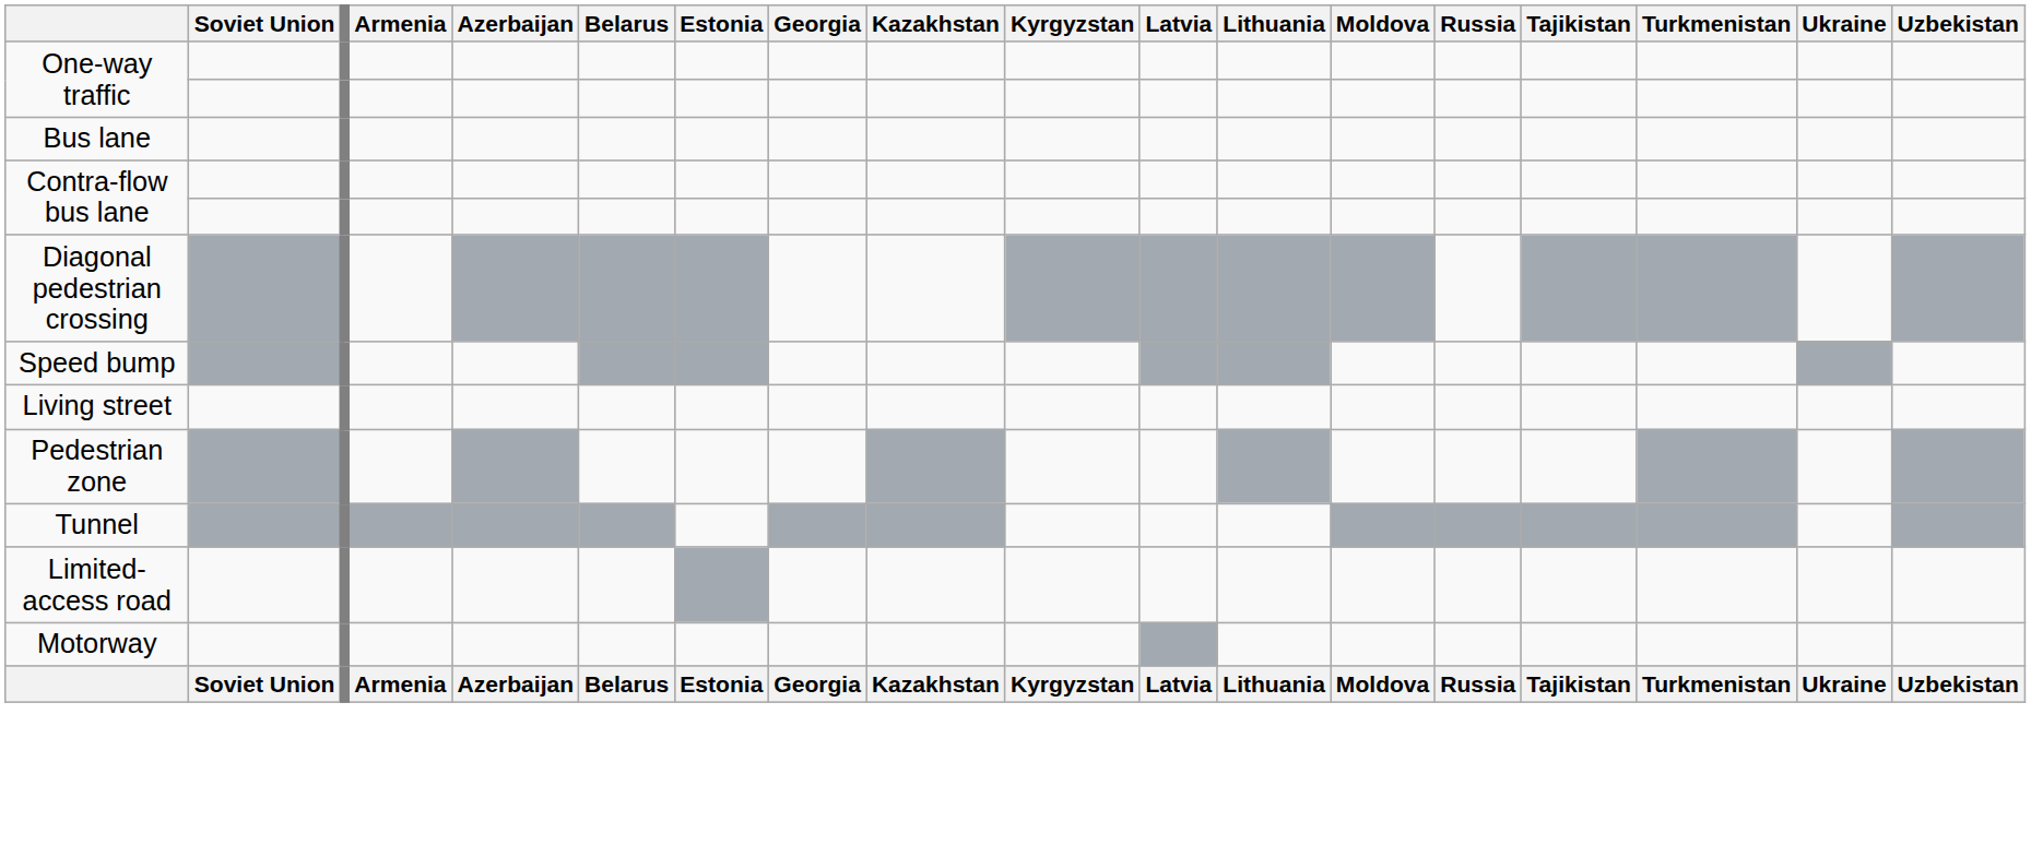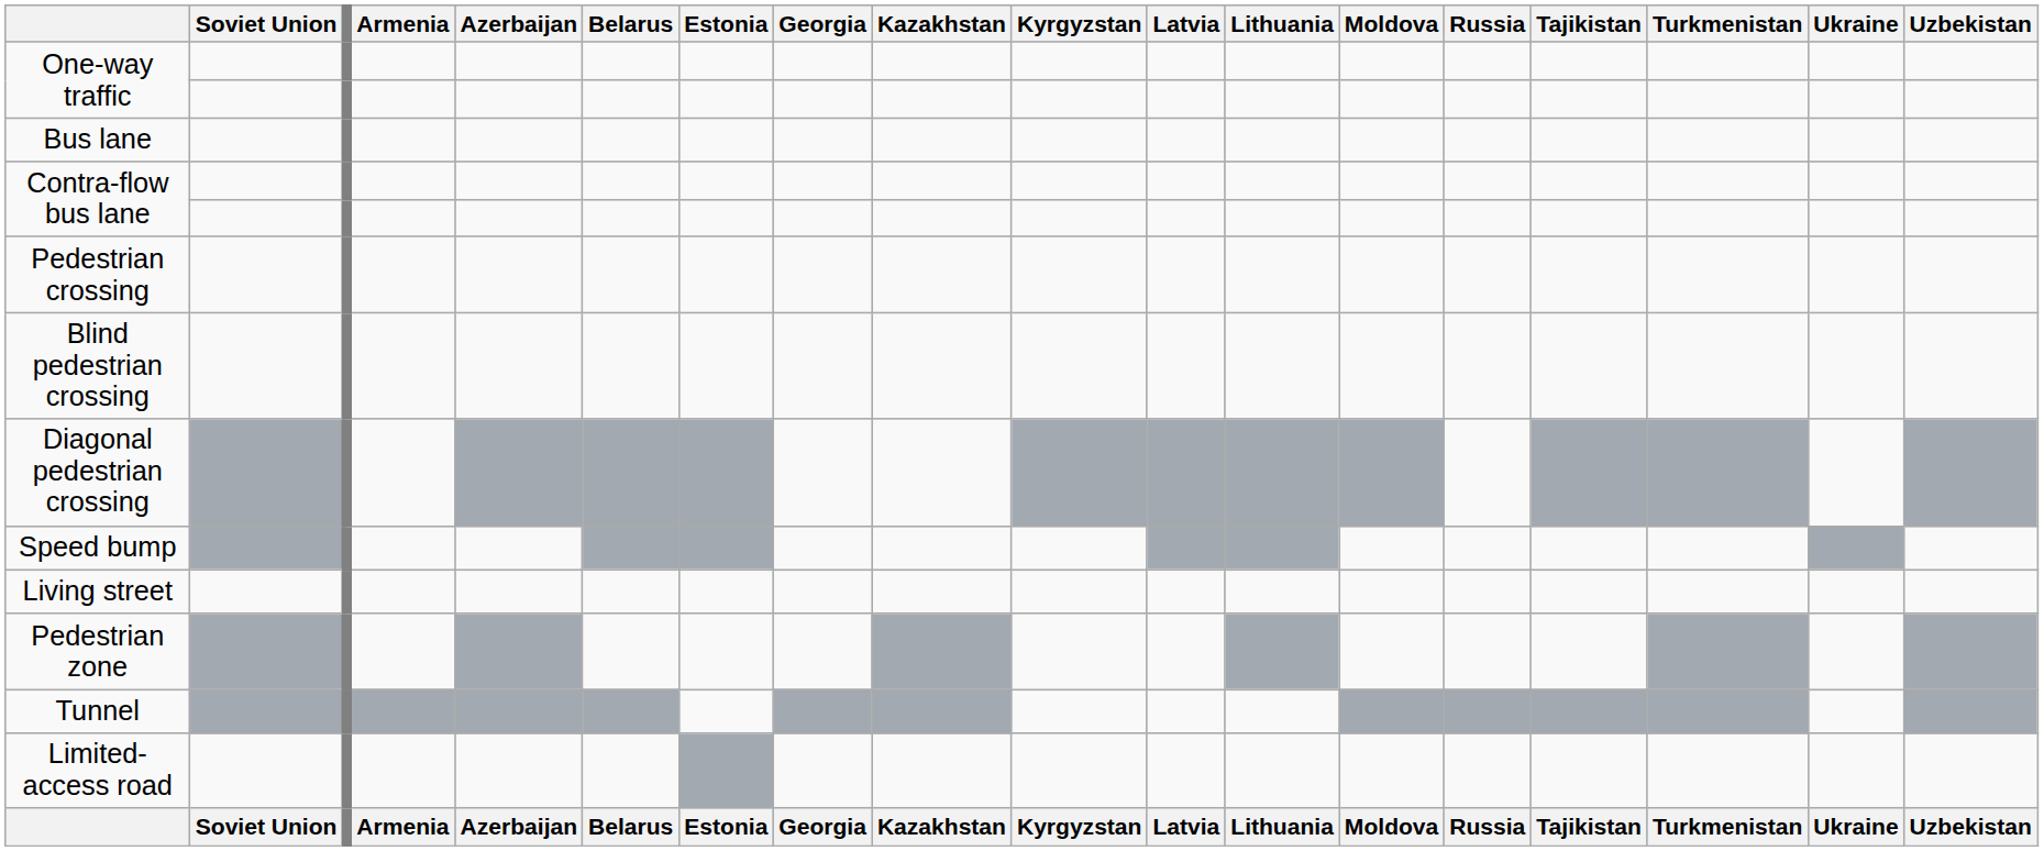+ row: Pedestrian crossing
+ row: Blind pedestrian crossing
- row: Motorway
